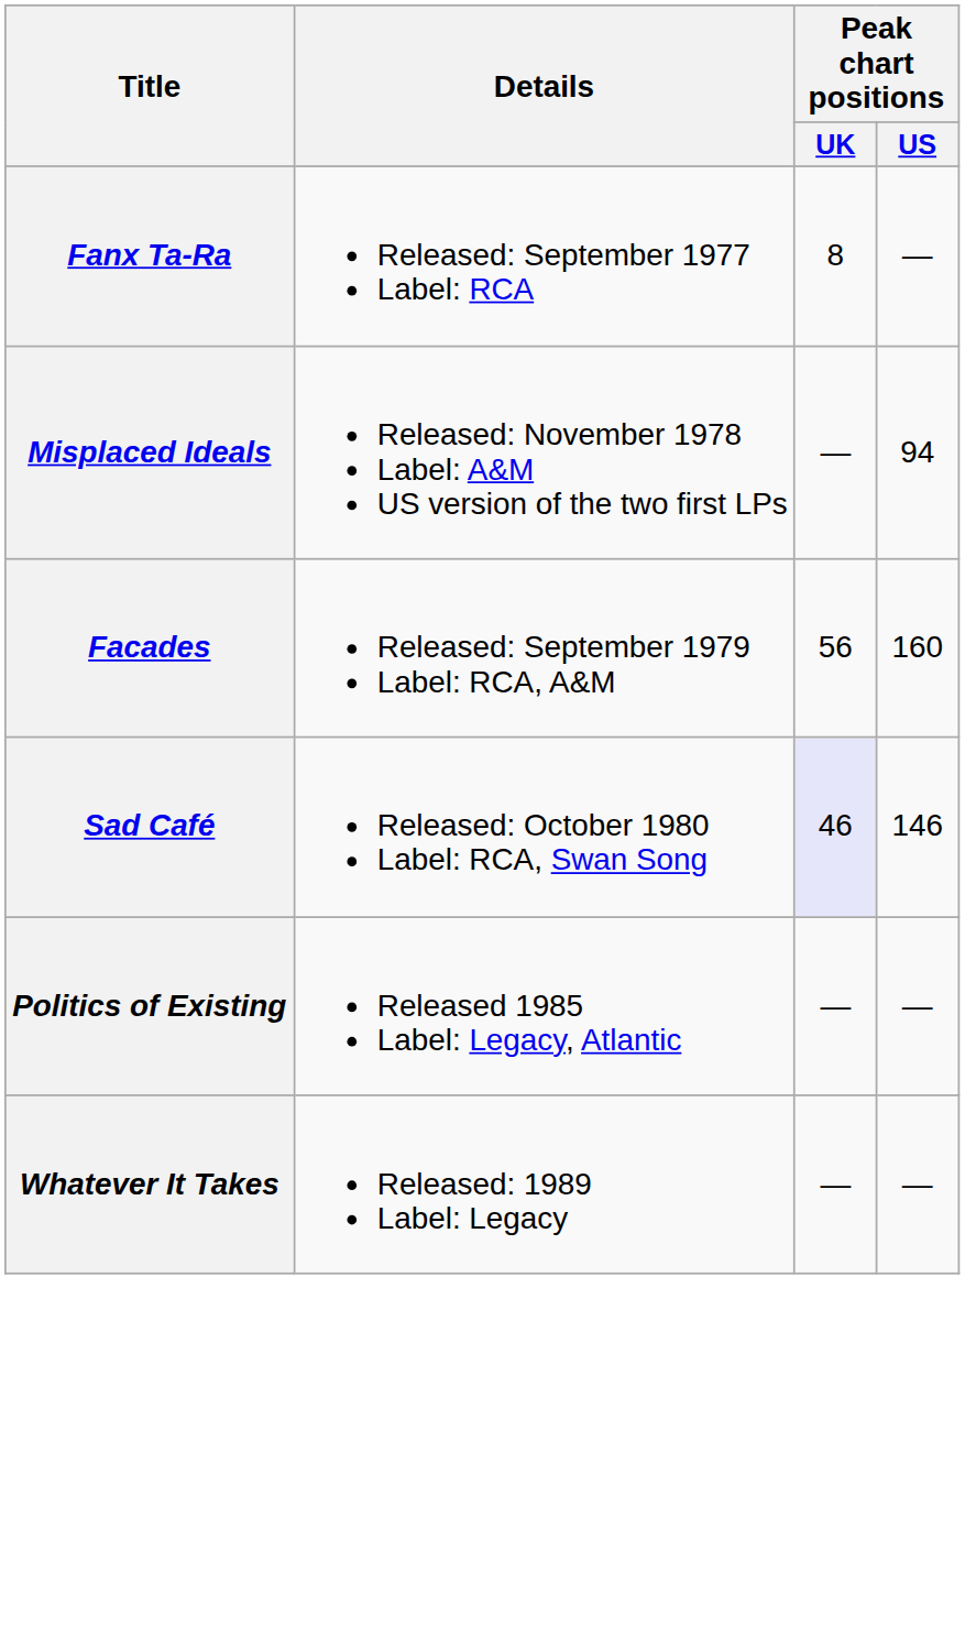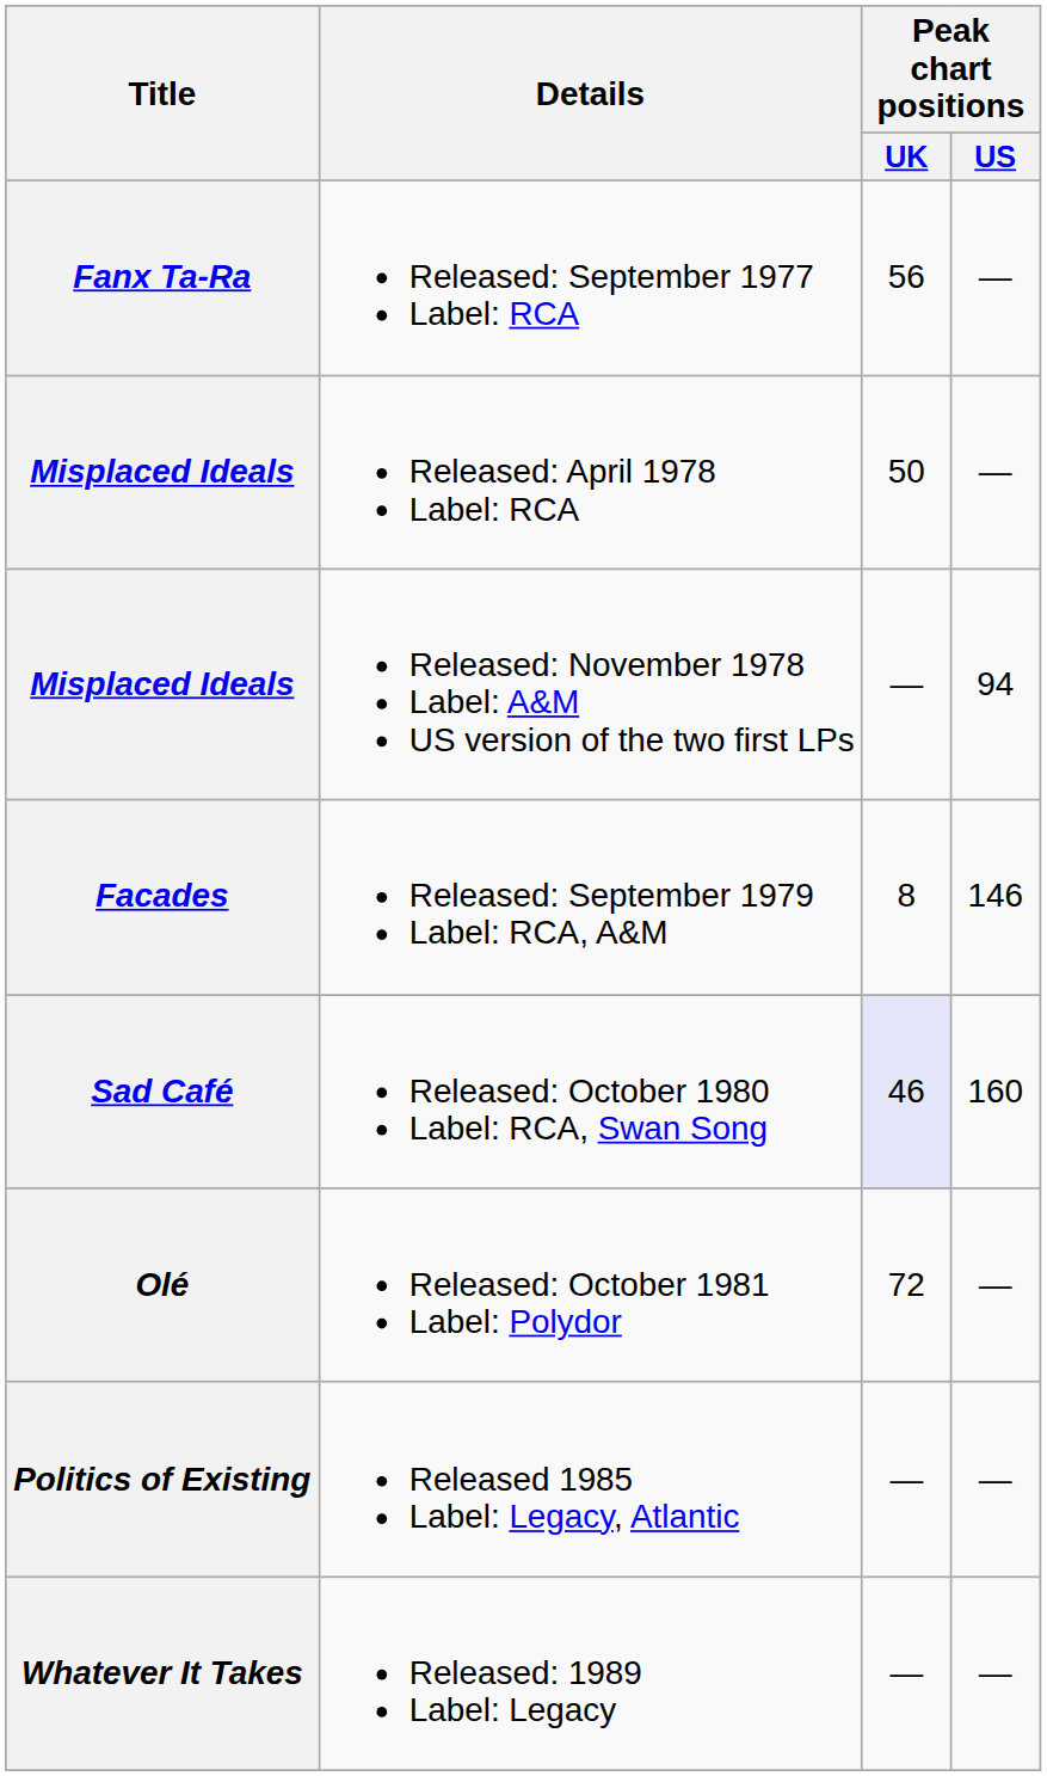Released: September 1977 Label: RCA | Peak chart positions / UK: 8 -> 56
+ row: Misplaced Ideals | Released: April 1978 Label: RCA | 50 | —
Released: September 1979 Label: RCA, A&M | Peak chart positions / UK: 56 -> 8
Released: September 1979 Label: RCA, A&M | Peak chart positions / US: 160 -> 146
Released: October 1980 Label: RCA, Swan Song | Peak chart positions / US: 146 -> 160
+ row: Olé | Released: October 1981 Label: Polydor | 72 | —
